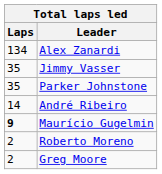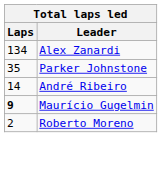- row: 35 | Jimmy Vasser
- row: 2 | Greg Moore
